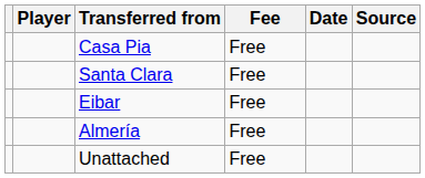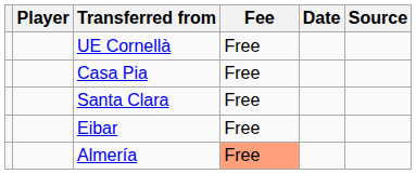+ row: UE Cornellà | Free
Almería | Fee: no background -> lightsalmon background
- row: Unattached | Free
